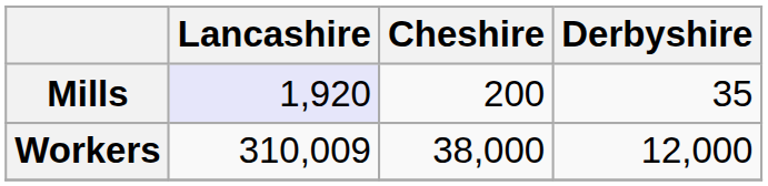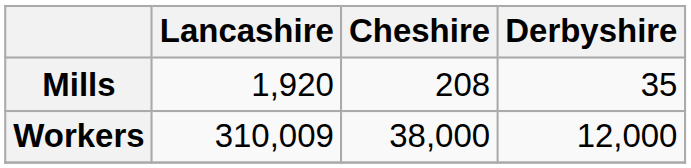Mills | Lancashire: lavender background -> no background
Mills | Cheshire: 200 -> 208
